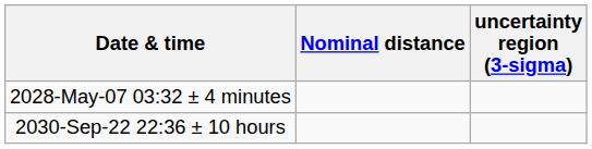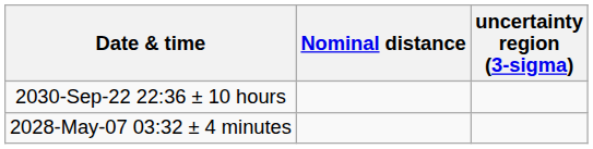rows swapped: 2028-May-07 03:32 ± 4 minutes <-> 2030-Sep-22 22:36 ± 10 hours
